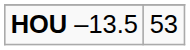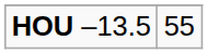HOU –13.5 | column 2: 53 -> 55
